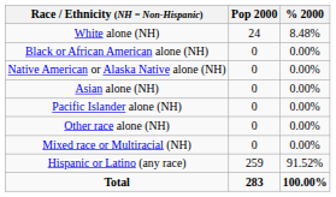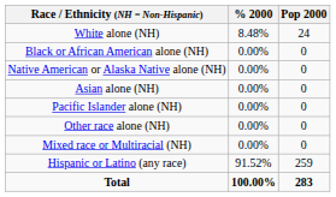columns swapped: Pop 2000 <-> % 2000
